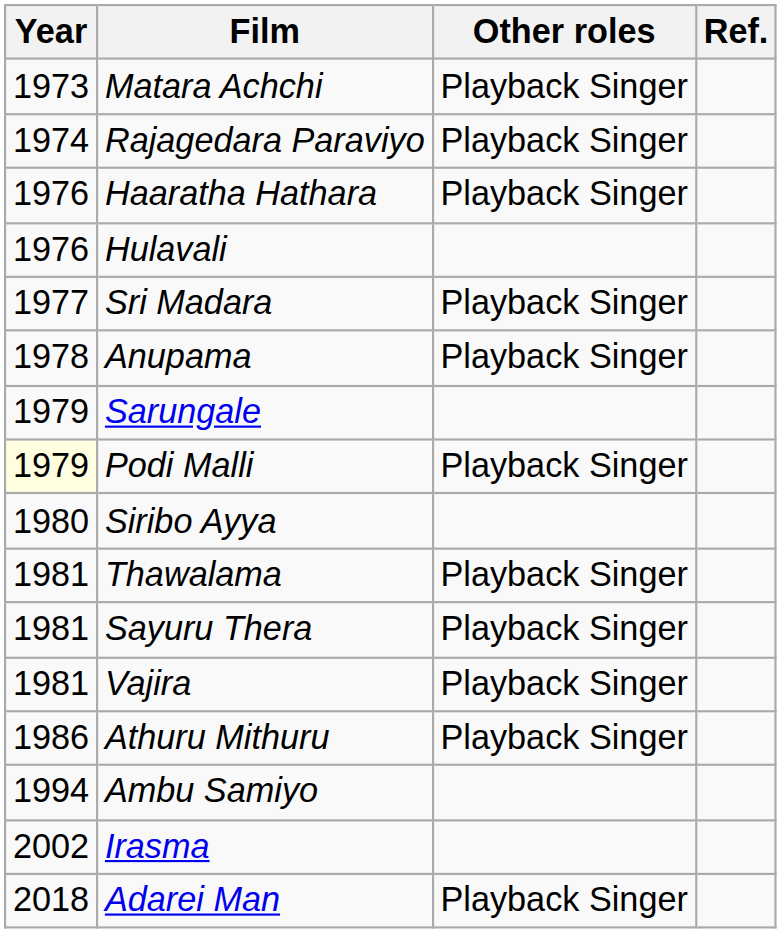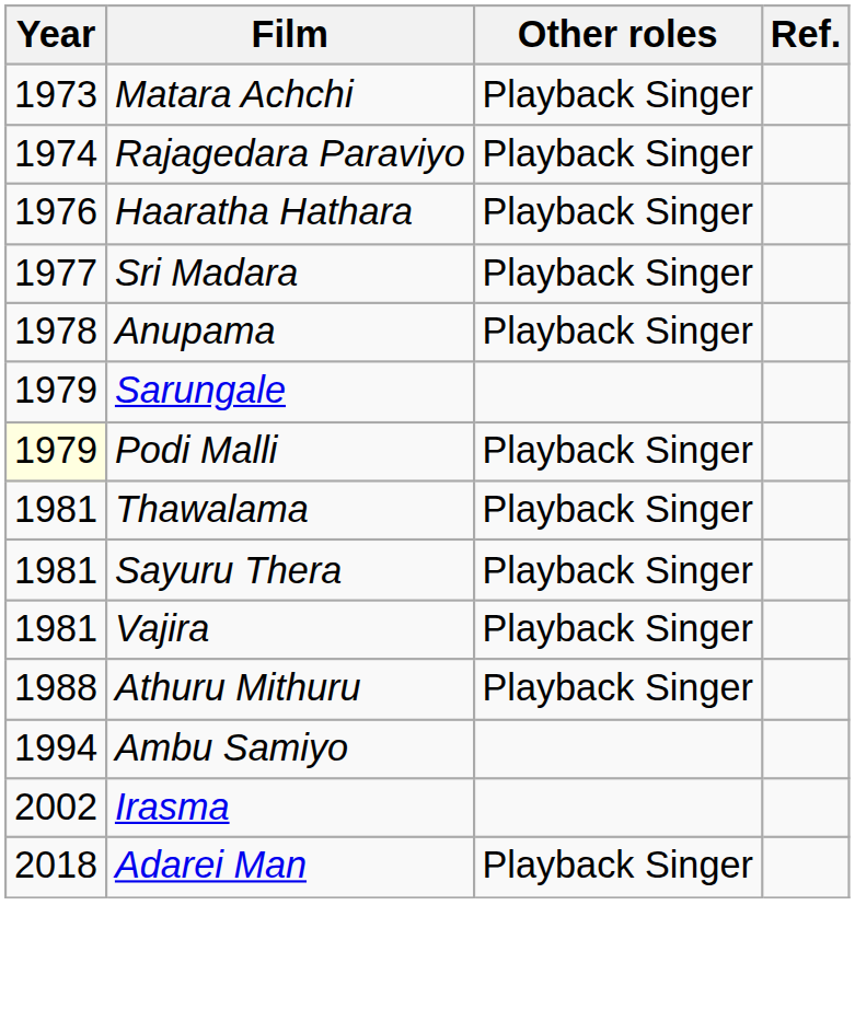- row: 1976 | Hulavali
- row: 1980 | Siribo Ayya
Athuru Mithuru | Year: 1986 -> 1988
